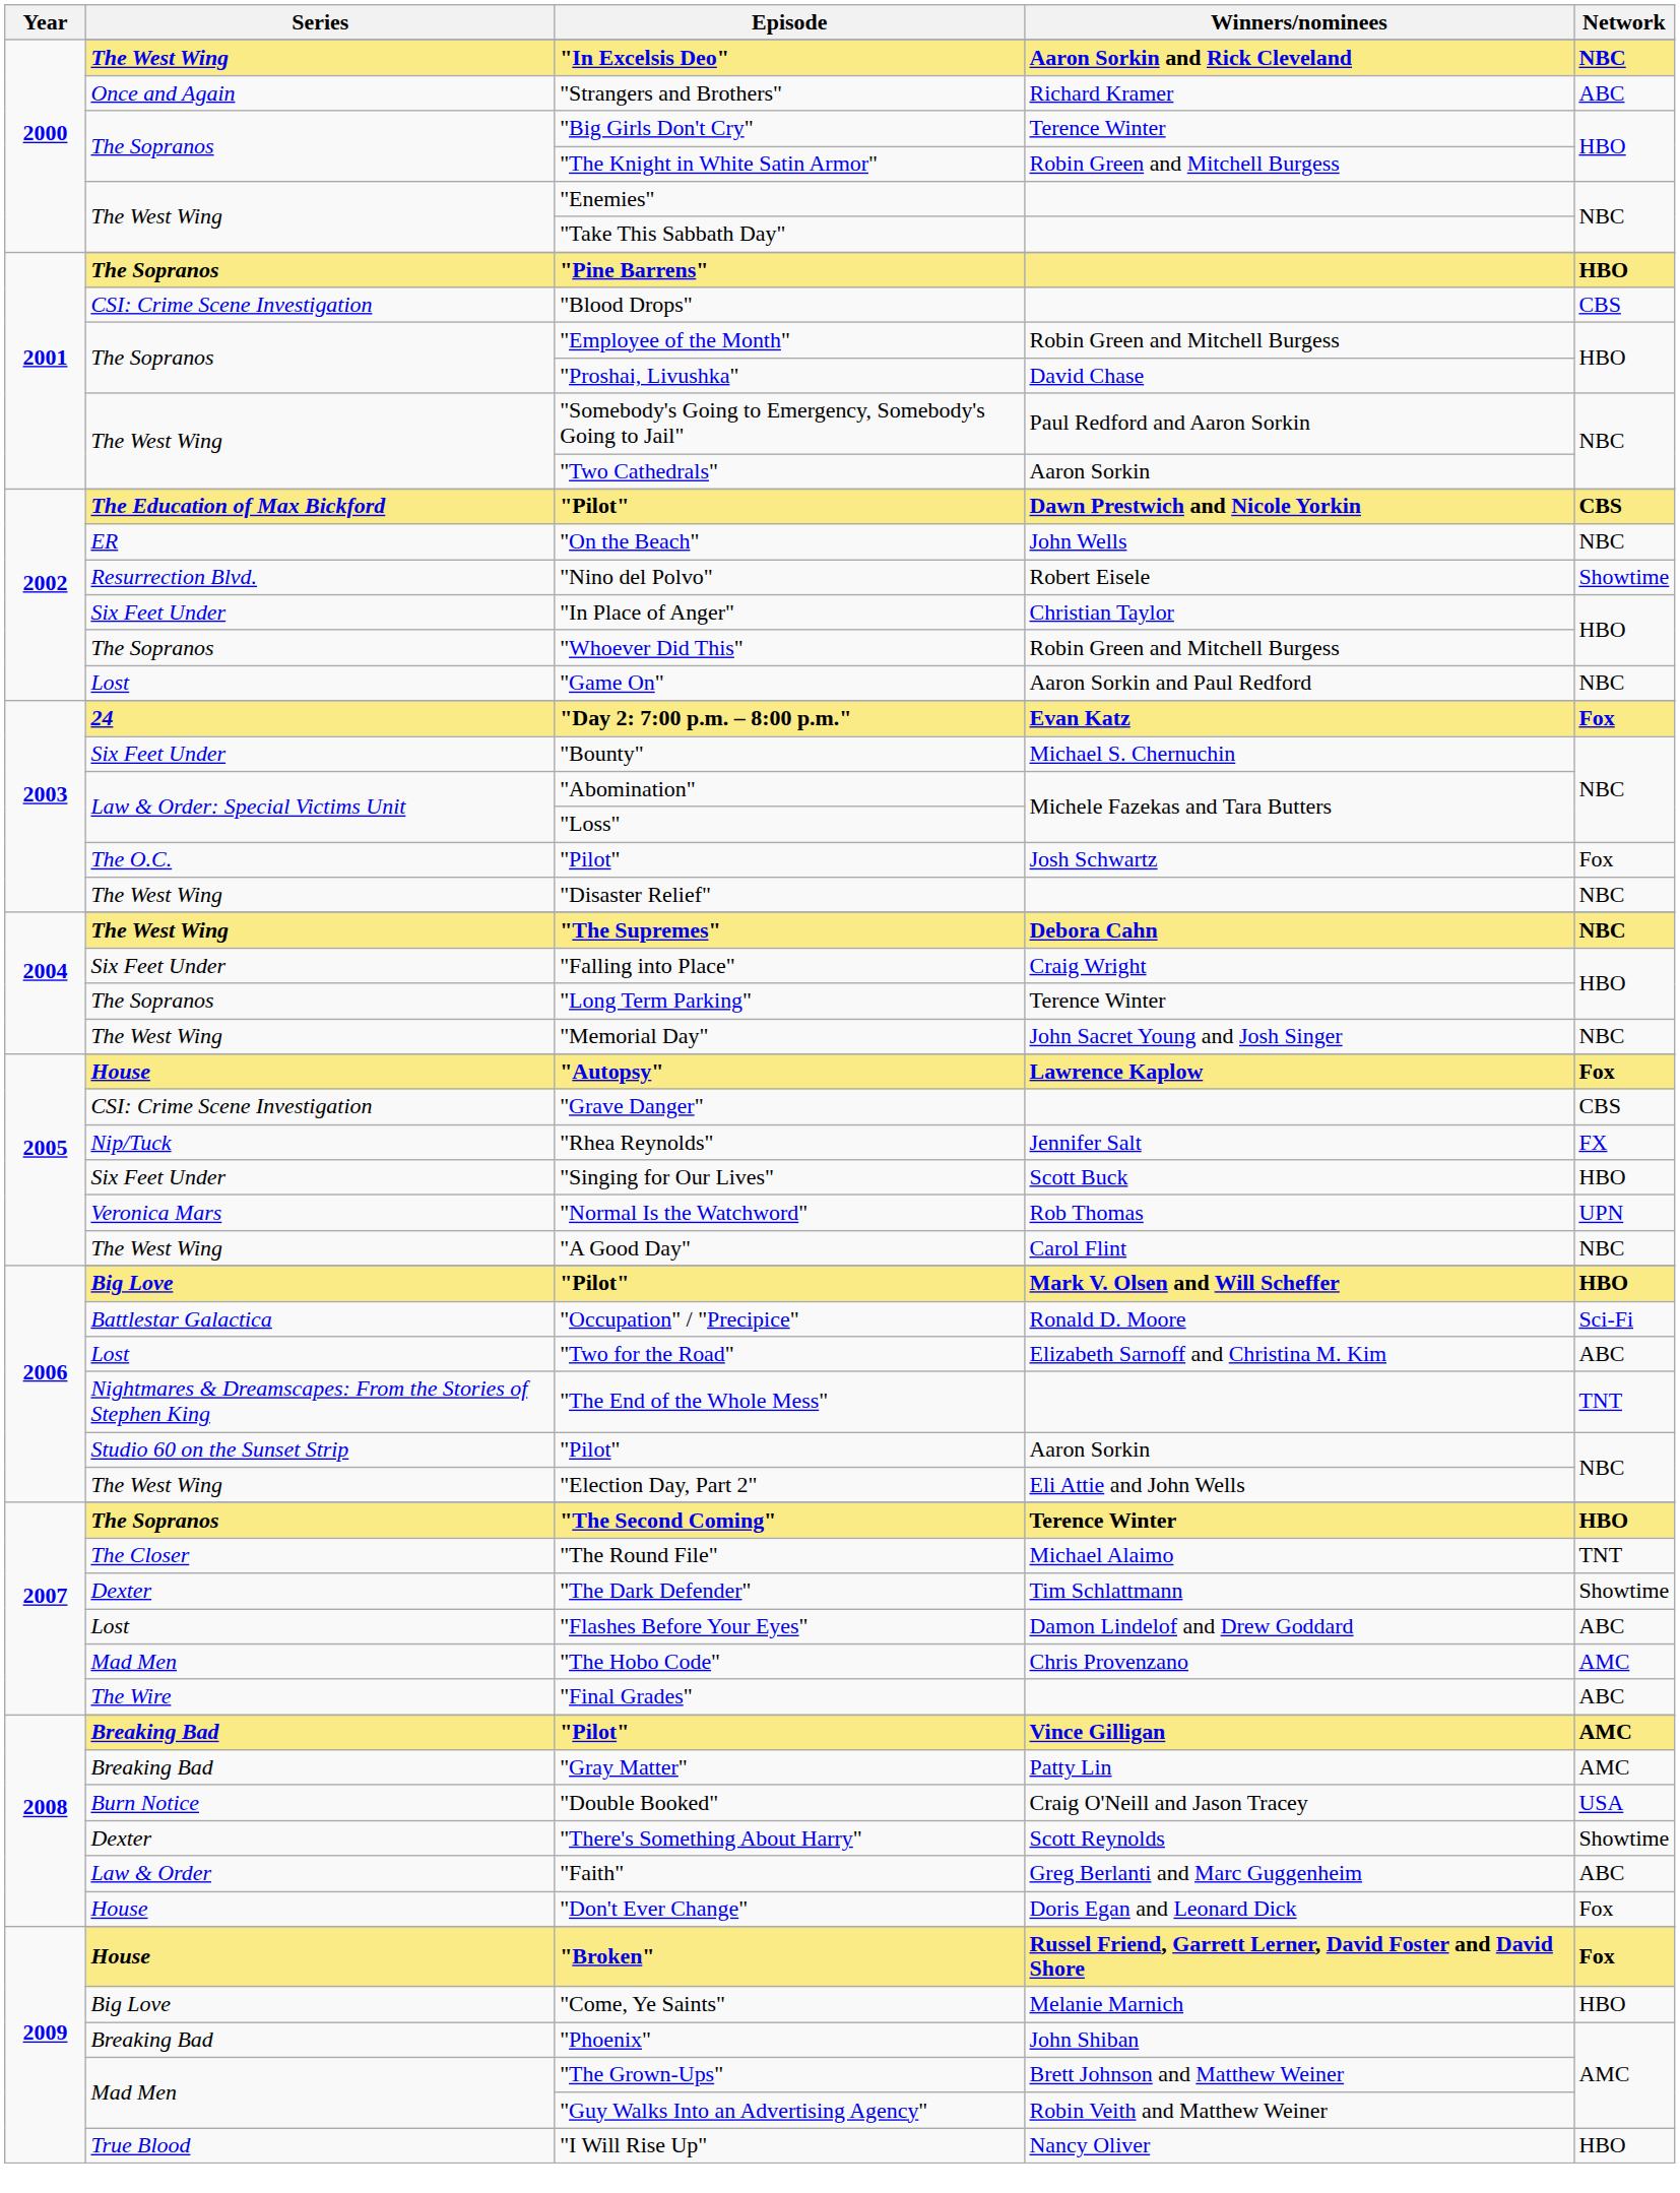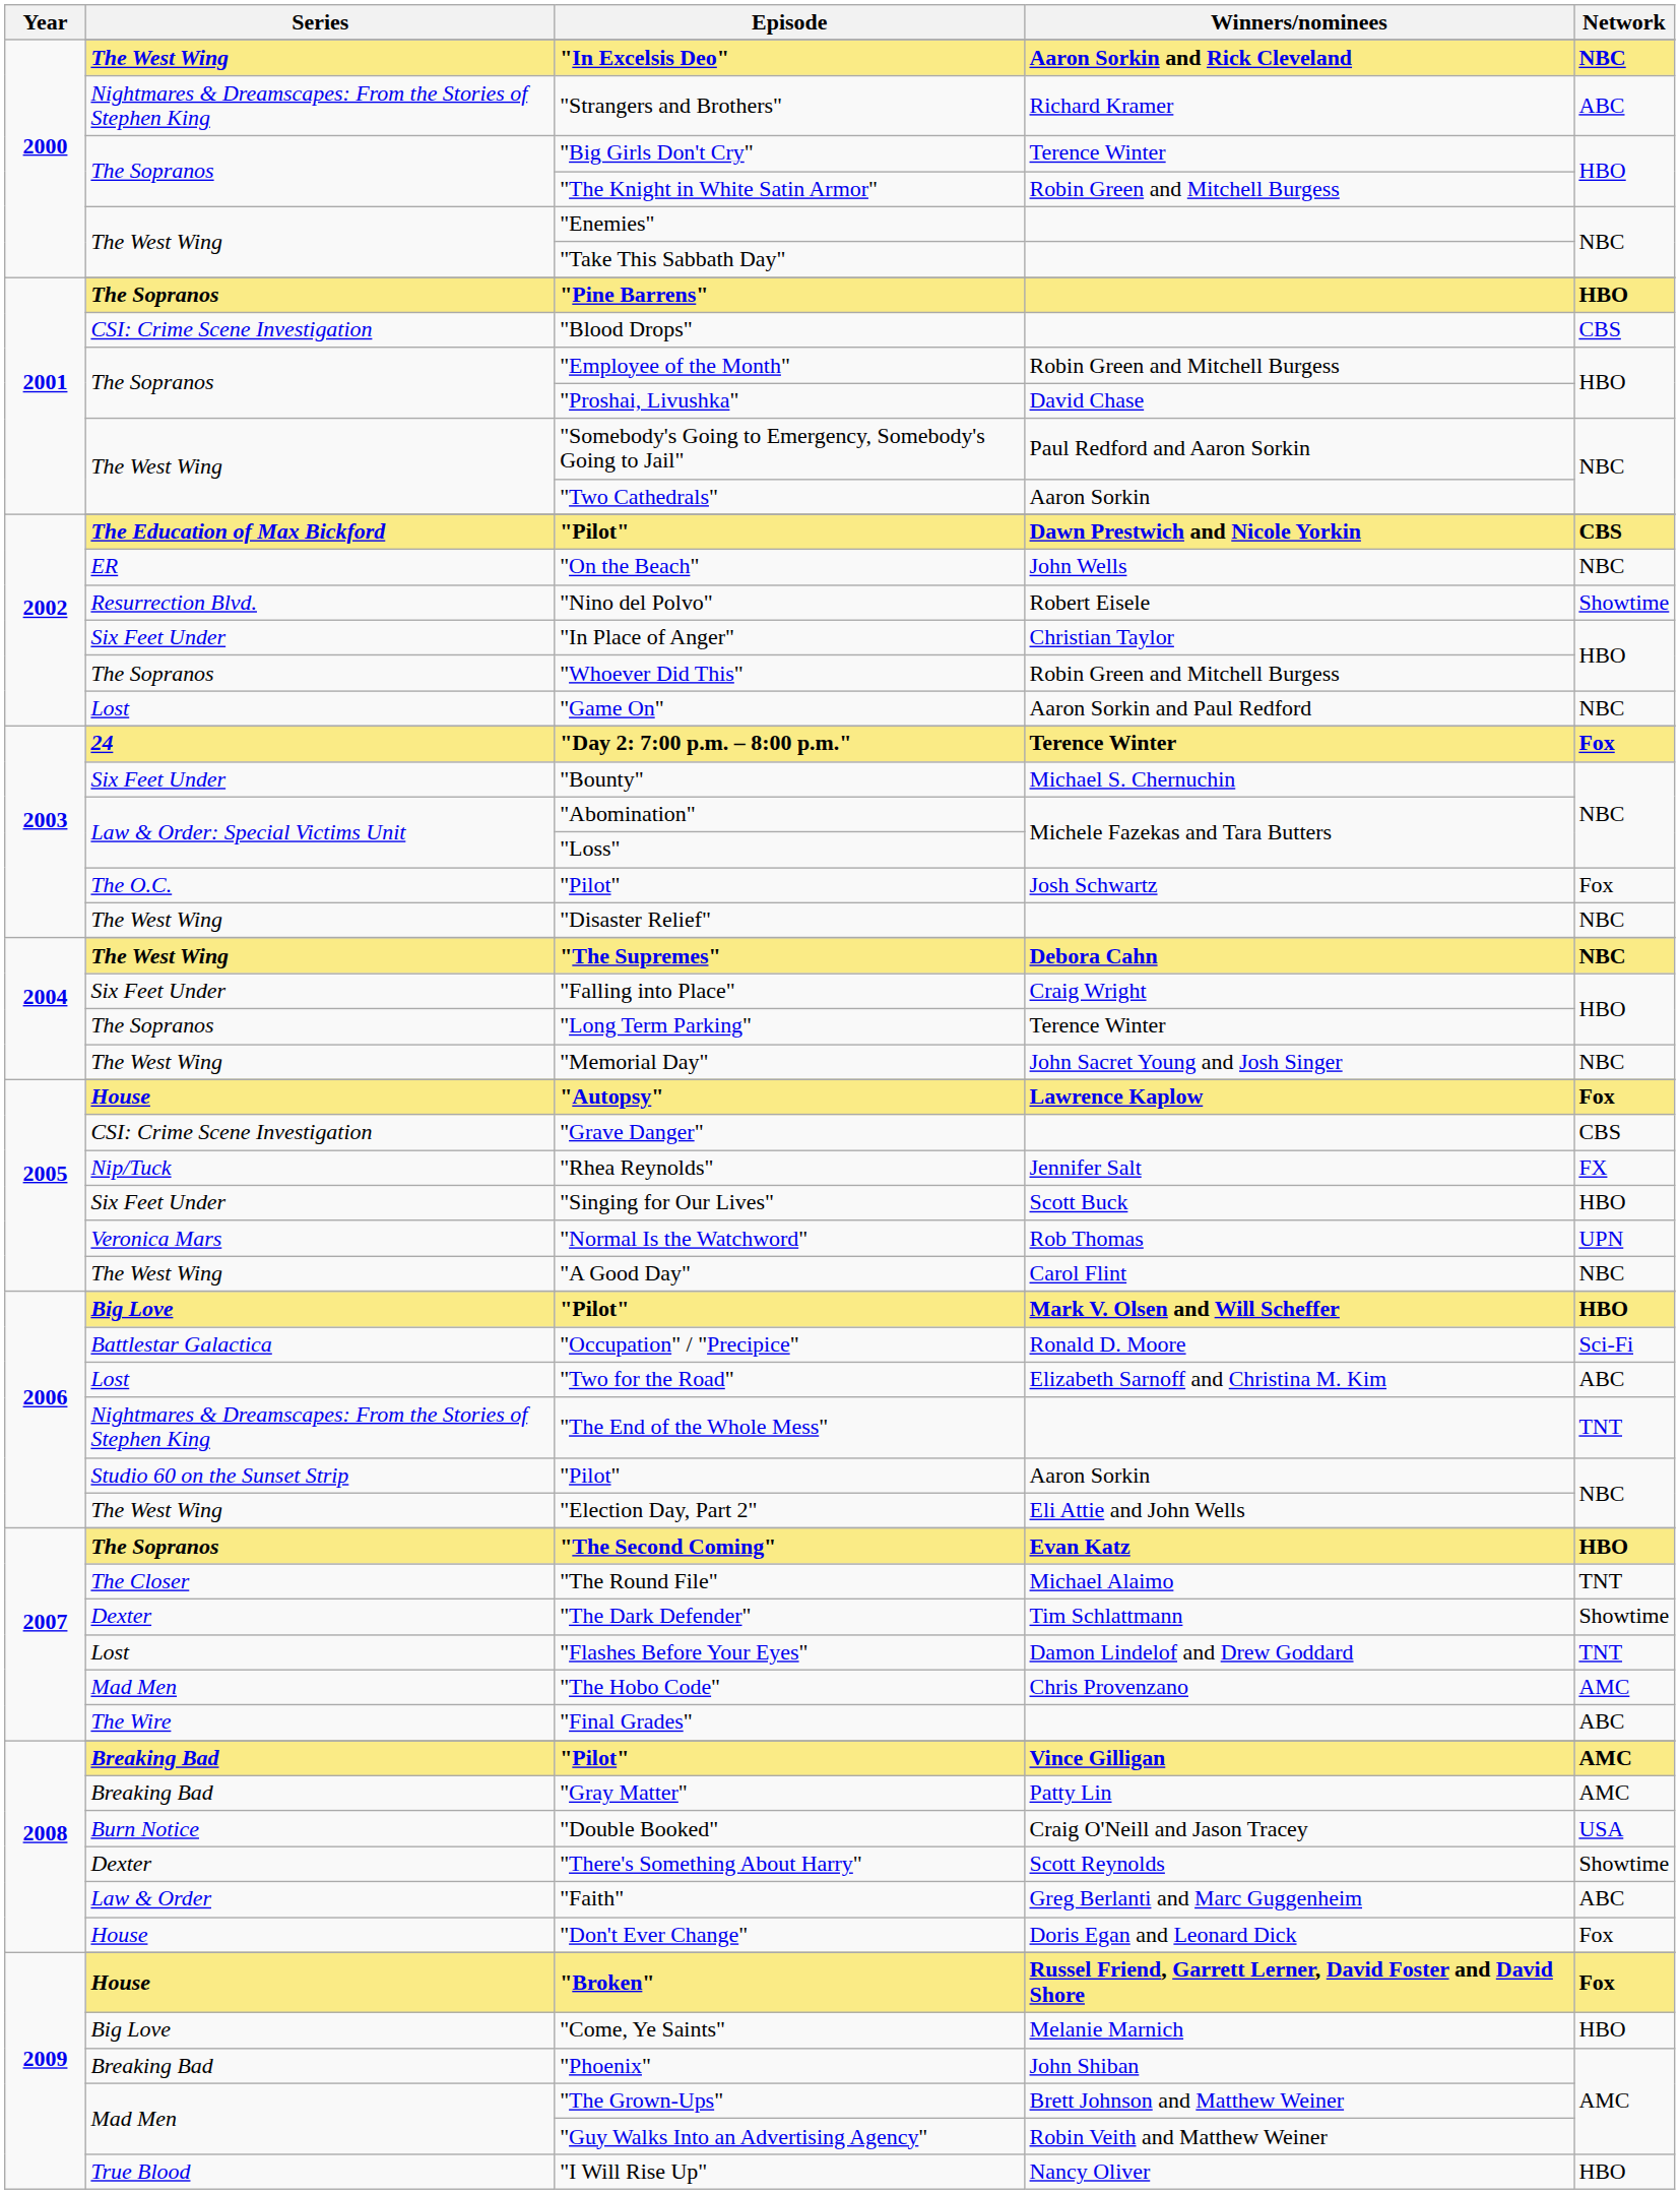"Strangers and Brothers" | Series: Once and Again -> Nightmares & Dreamscapes: From the Stories of Stephen King
"Day 2: 7:00 p.m. – 8:00 p.m." | Winners/nominees: Evan Katz -> Terence Winter
"The Second Coming" | Winners/nominees: Terence Winter -> Evan Katz
"Flashes Before Your Eyes" | Network: ABC -> TNT
